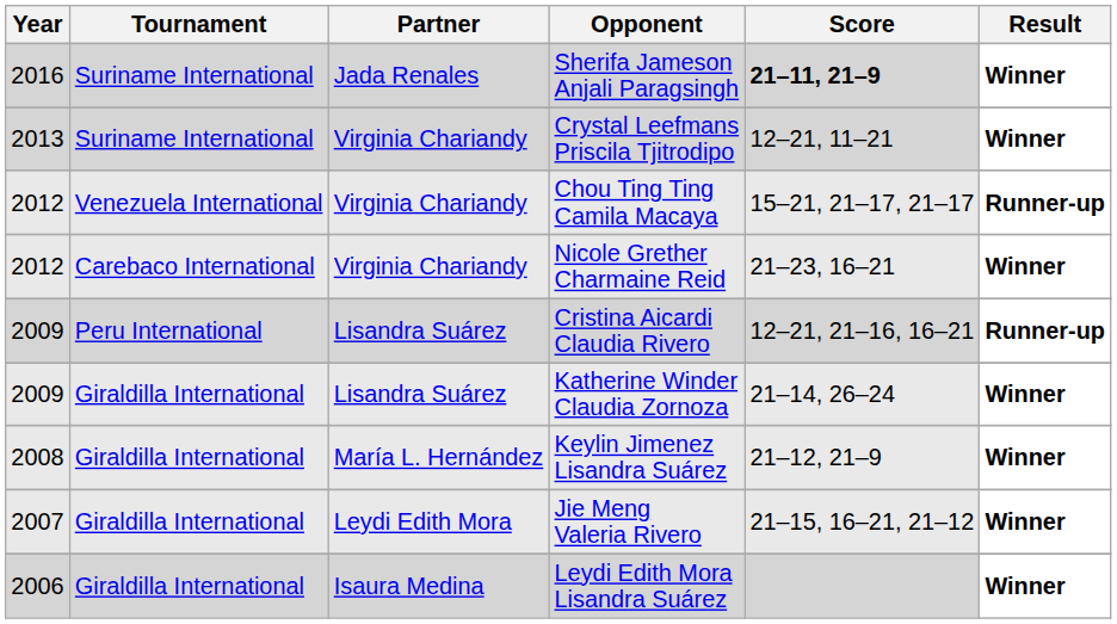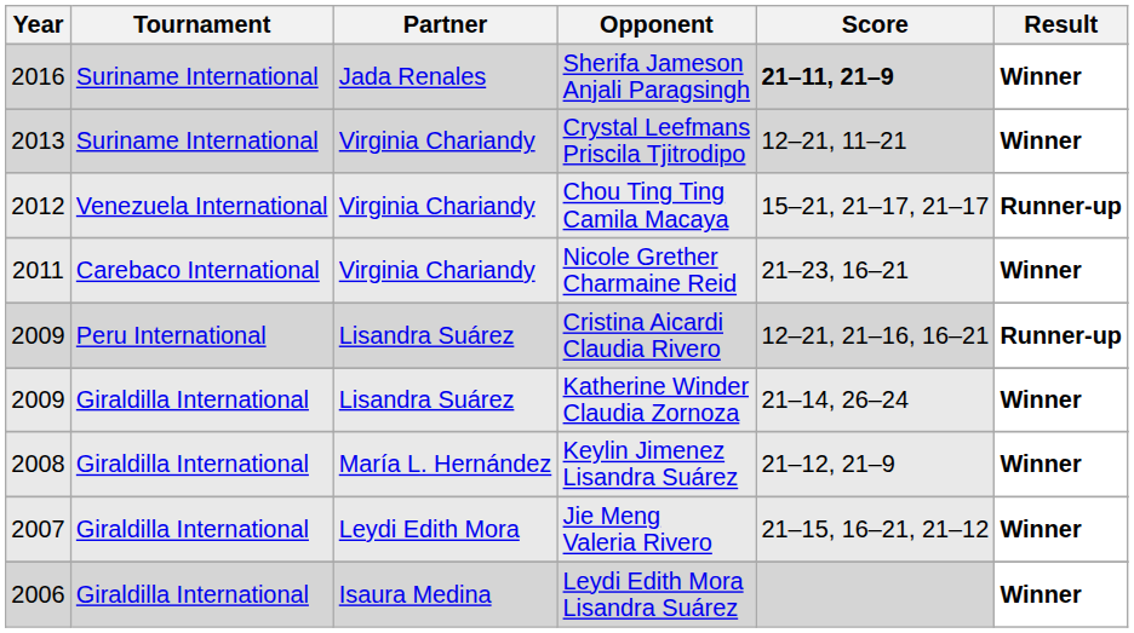Nicole Grether Charmaine Reid | Year: 2012 -> 2011
